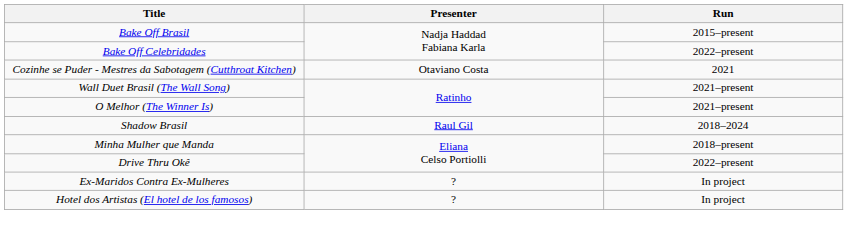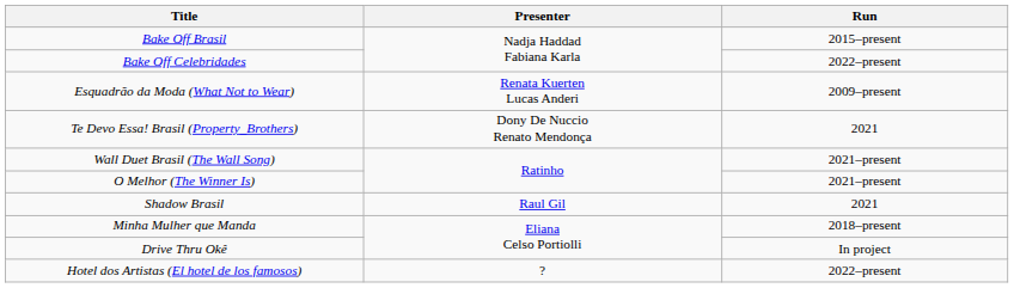+ row: Esquadrão da Moda (What Not to Wear) | Renata Kuerten Lucas Anderi | 2009–present
- row: Cozinhe se Puder - Mestres da Sabotagem (Cutthroat Kitchen) | Otaviano Costa | 2021
+ row: Te Devo Essa! Brasil (Property_Brothers) | Dony De Nuccio Renato Mendonça | 2021
Shadow Brasil | Run: 2018–2024 -> 2021
Drive Thru Okê | Run: 2022–present -> In project
- row: Ex-Maridos Contra Ex-Mulheres | ? | In project
Hotel dos Artistas (El hotel de los famosos) | Run: In project -> 2022–present
